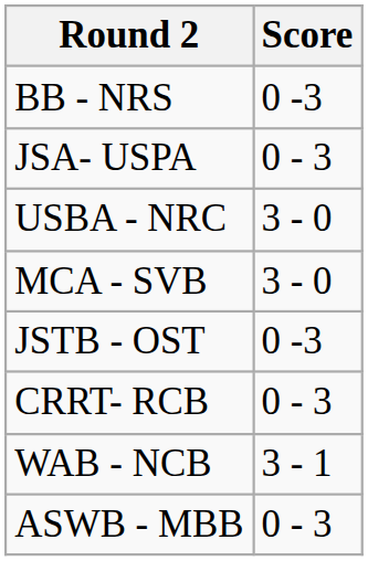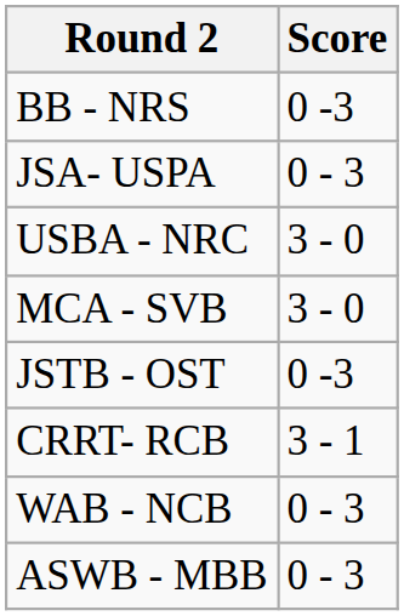CRRT- RCB | Score: 0 - 3 -> 3 - 1
WAB - NCB | Score: 3 - 1 -> 0 - 3
